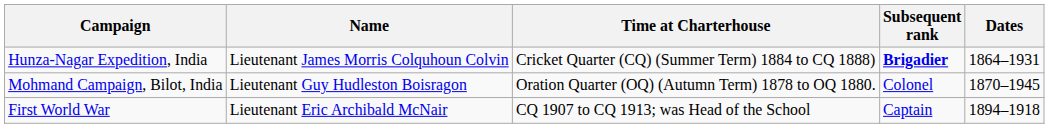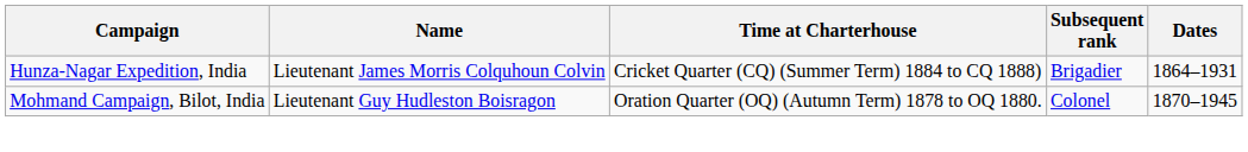Hunza-Nagar Expedition, India | Subsequent rank: bold -> normal
- row: First World War | Lieutenant Eric Archibald McNair | CQ 1907 to CQ 1913; was Head of the School | Captain | 1894–1918
